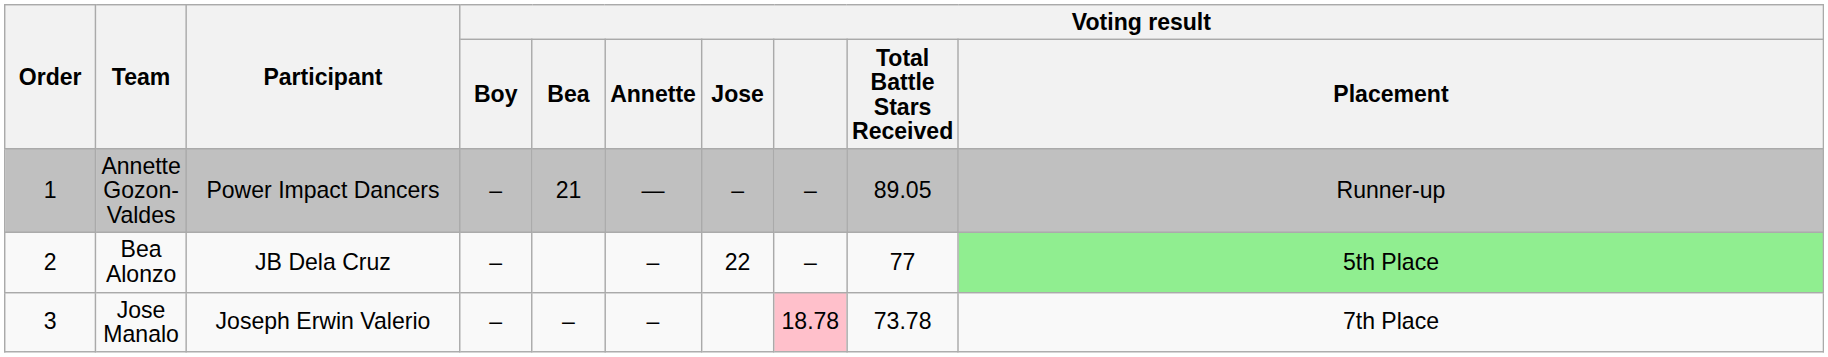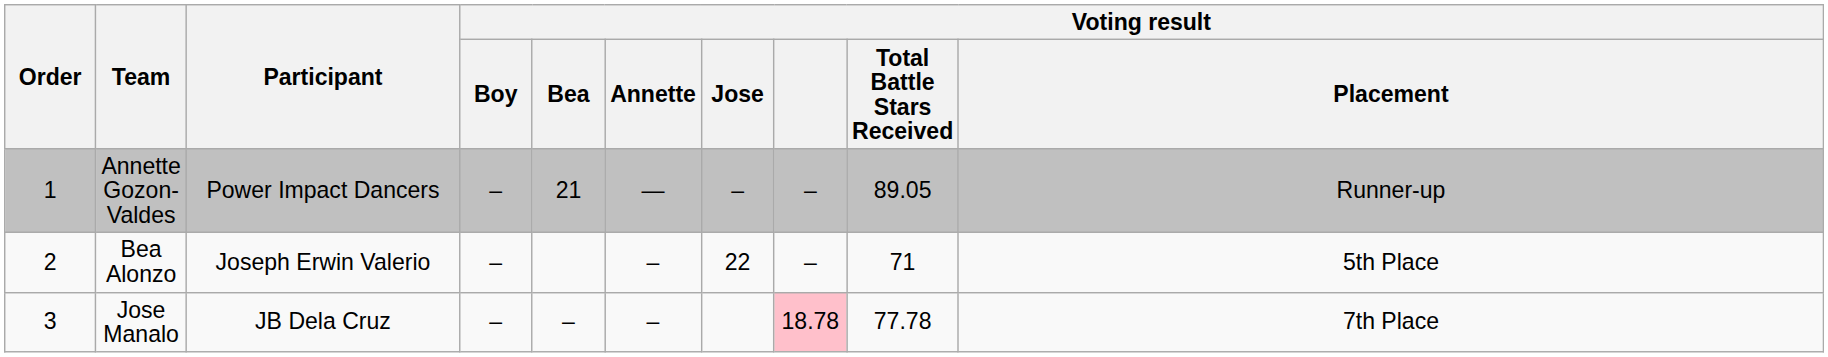Bea Alonzo | Participant: JB Dela Cruz -> Joseph Erwin Valerio
Bea Alonzo | Voting result / Total Battle Stars Received: 77 -> 71
Bea Alonzo | Voting result / Placement: lightgreen background -> no background
Jose Manalo | Participant: Joseph Erwin Valerio -> JB Dela Cruz
Jose Manalo | Voting result / Total Battle Stars Received: 73.78 -> 77.78
